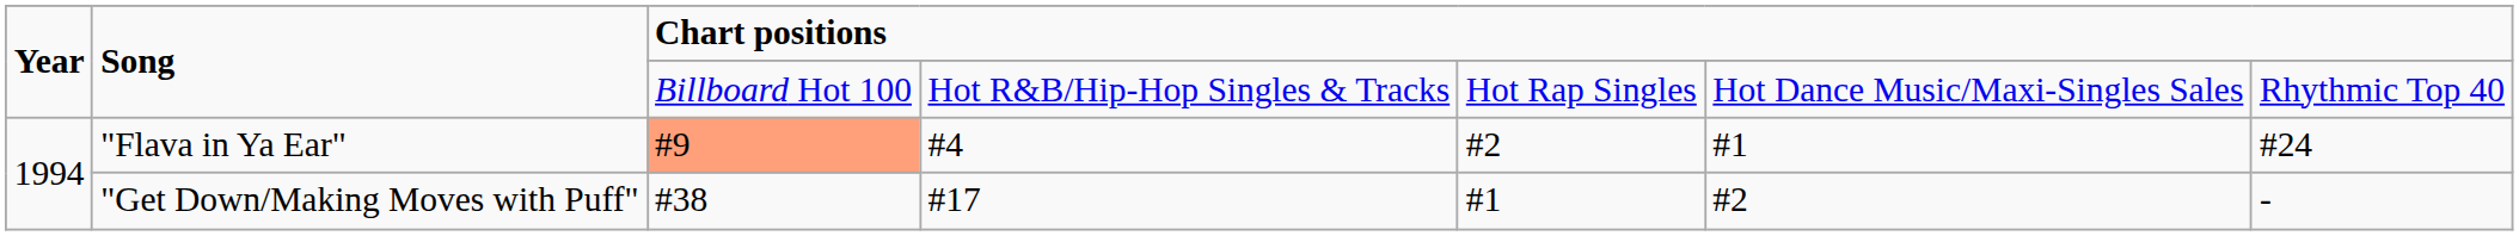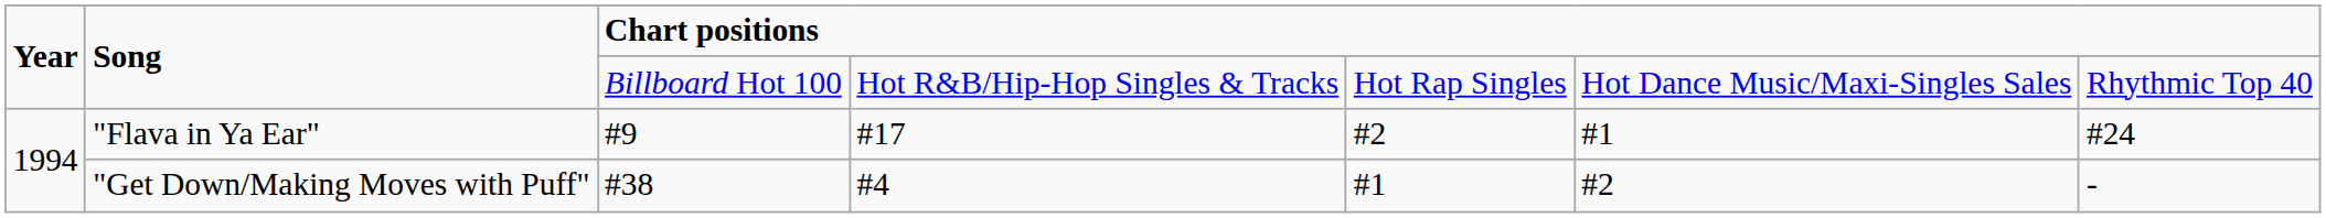"Flava in Ya Ear" | column 3: lightsalmon background -> no background
"Flava in Ya Ear" | column 4: #4 -> #17
"Get Down/Making Moves with Puff" | column 4: #17 -> #4
